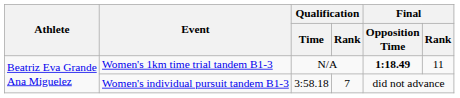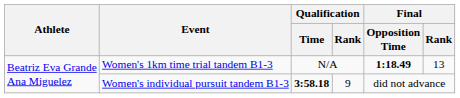Women's 1km time trial tandem B1-3 | Final / Rank: 11 -> 13
Women's individual pursuit tandem B1-3 | Qualification / Time: normal -> bold
Women's individual pursuit tandem B1-3 | Qualification / Rank: 7 -> 9
